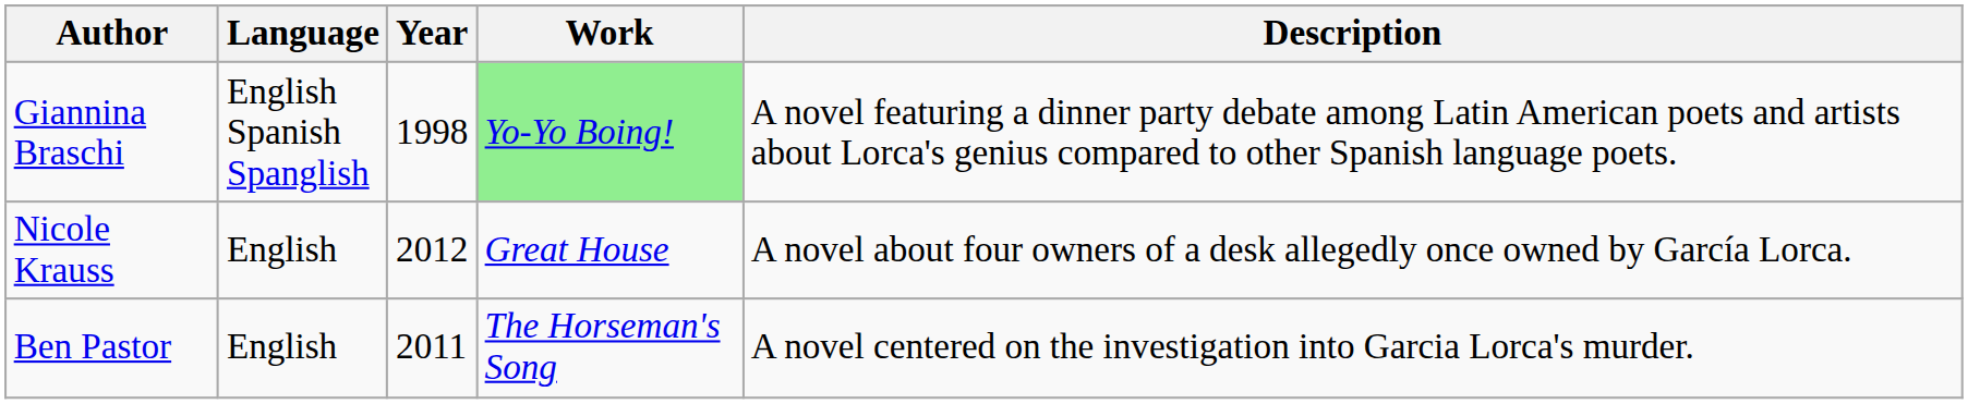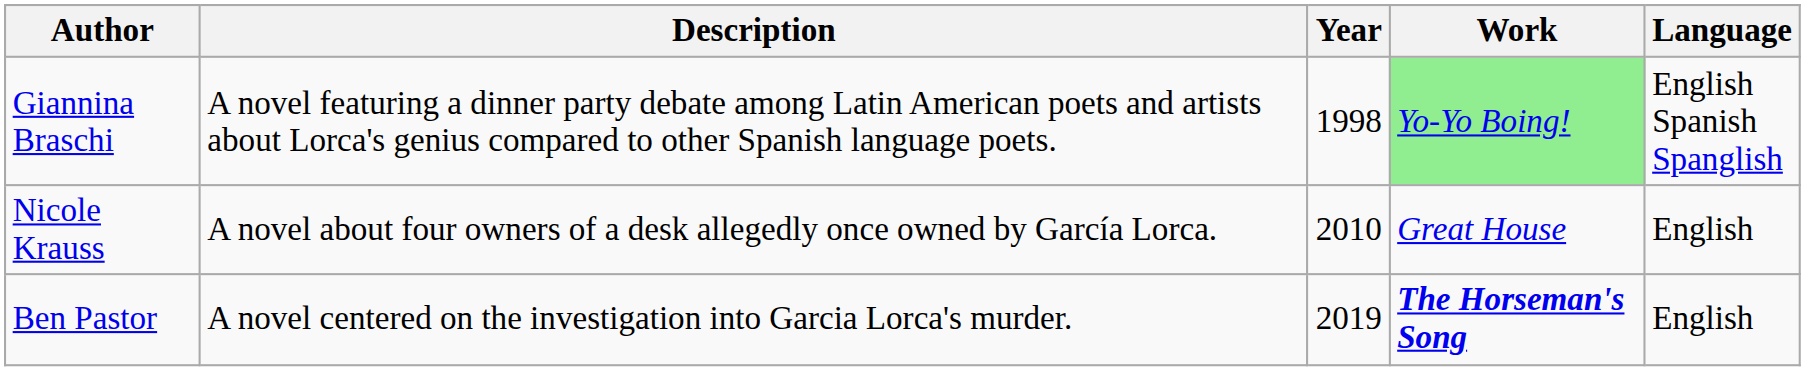columns swapped: Language <-> Description
Nicole Krauss | Year: 2012 -> 2010
Ben Pastor | Year: 2011 -> 2019
Ben Pastor | Work: normal -> bold
